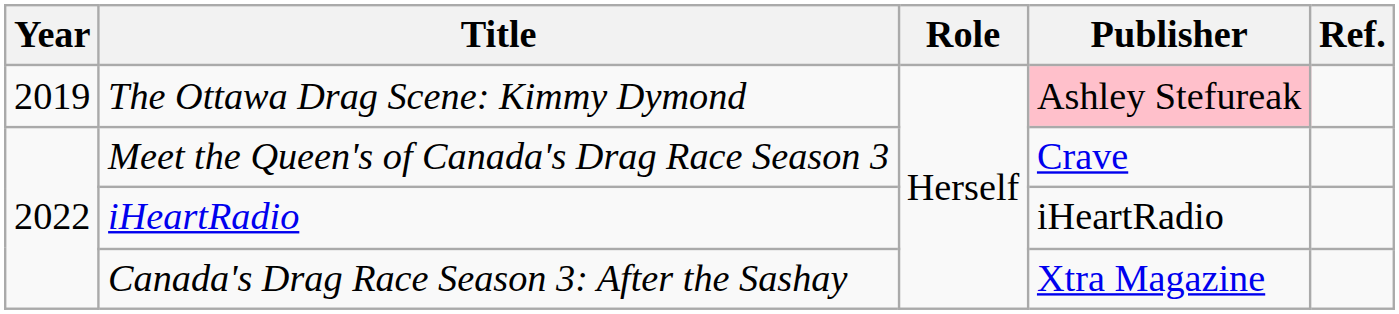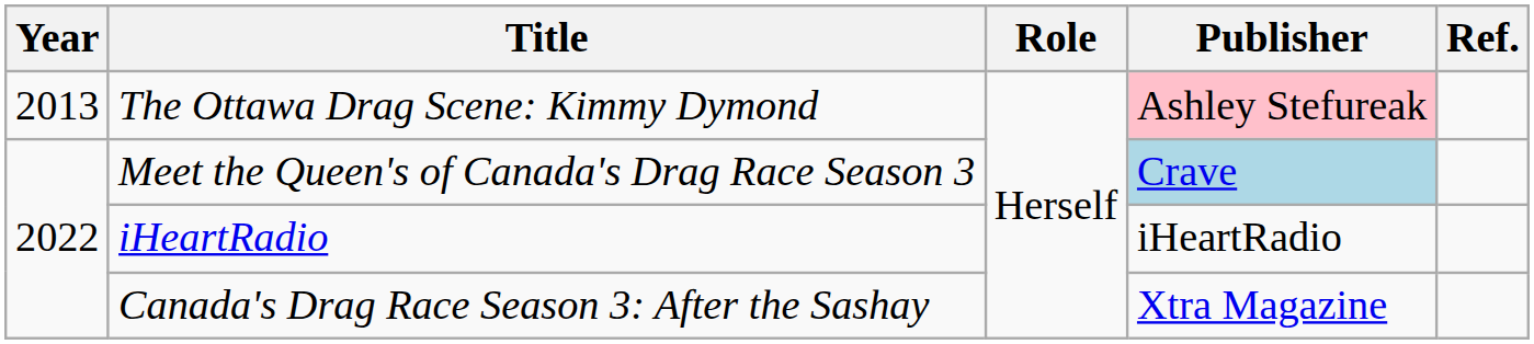The Ottawa Drag Scene: Kimmy Dymond | Year: 2019 -> 2013
Meet the Queen's of Canada's Drag Race Season 3 | Publisher: no background -> lightblue background
